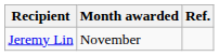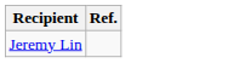- column: Month awarded | November
